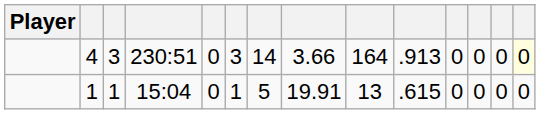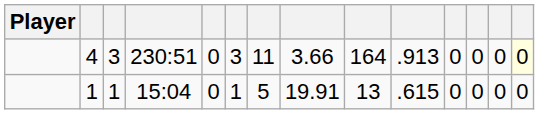4 | column 7: 14 -> 11
